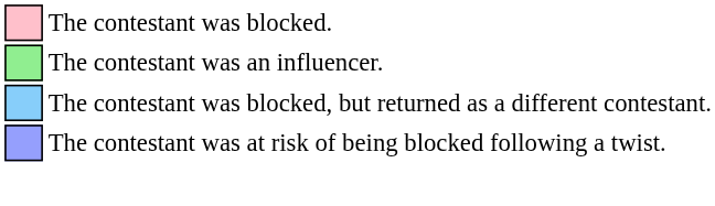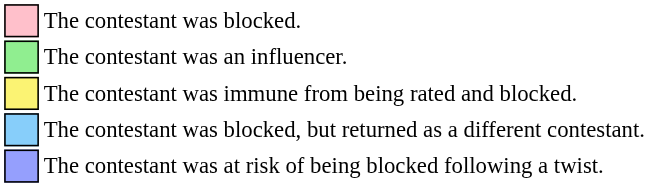+ row: The contestant was immune from being rated and blocked.
